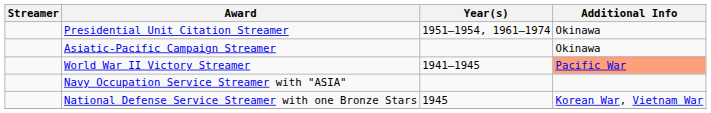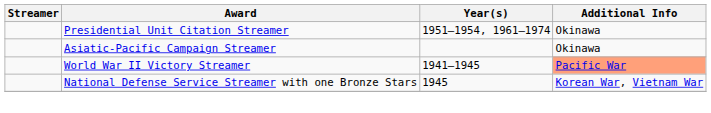- row: Navy Occupation Service Streamer with "ASIA"
